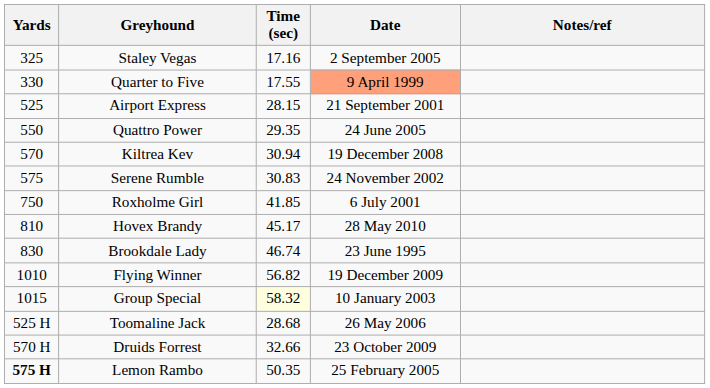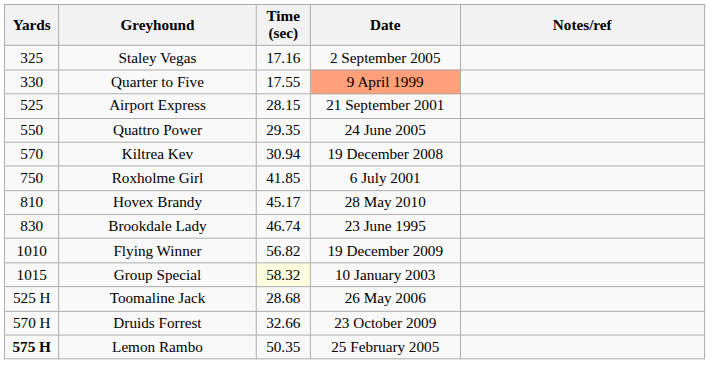- row: 575 | Serene Rumble | 30.83 | 24 November 2002
